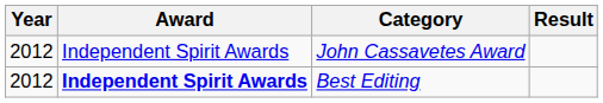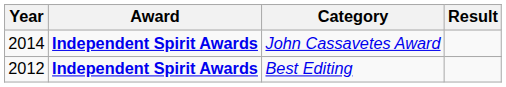John Cassavetes Award | Year: 2012 -> 2014
John Cassavetes Award | Award: normal -> bold
